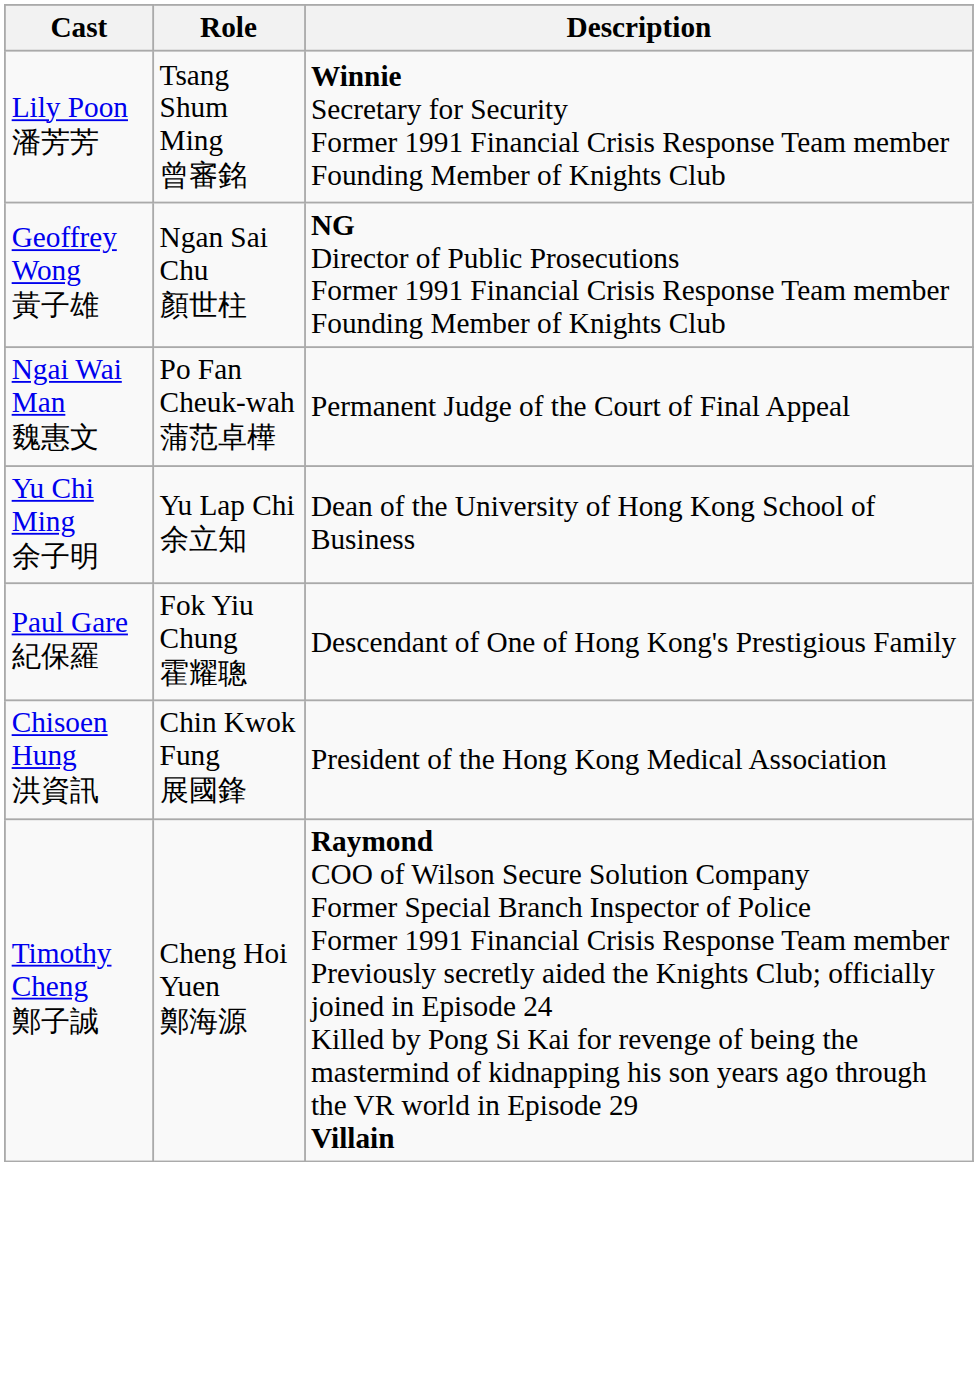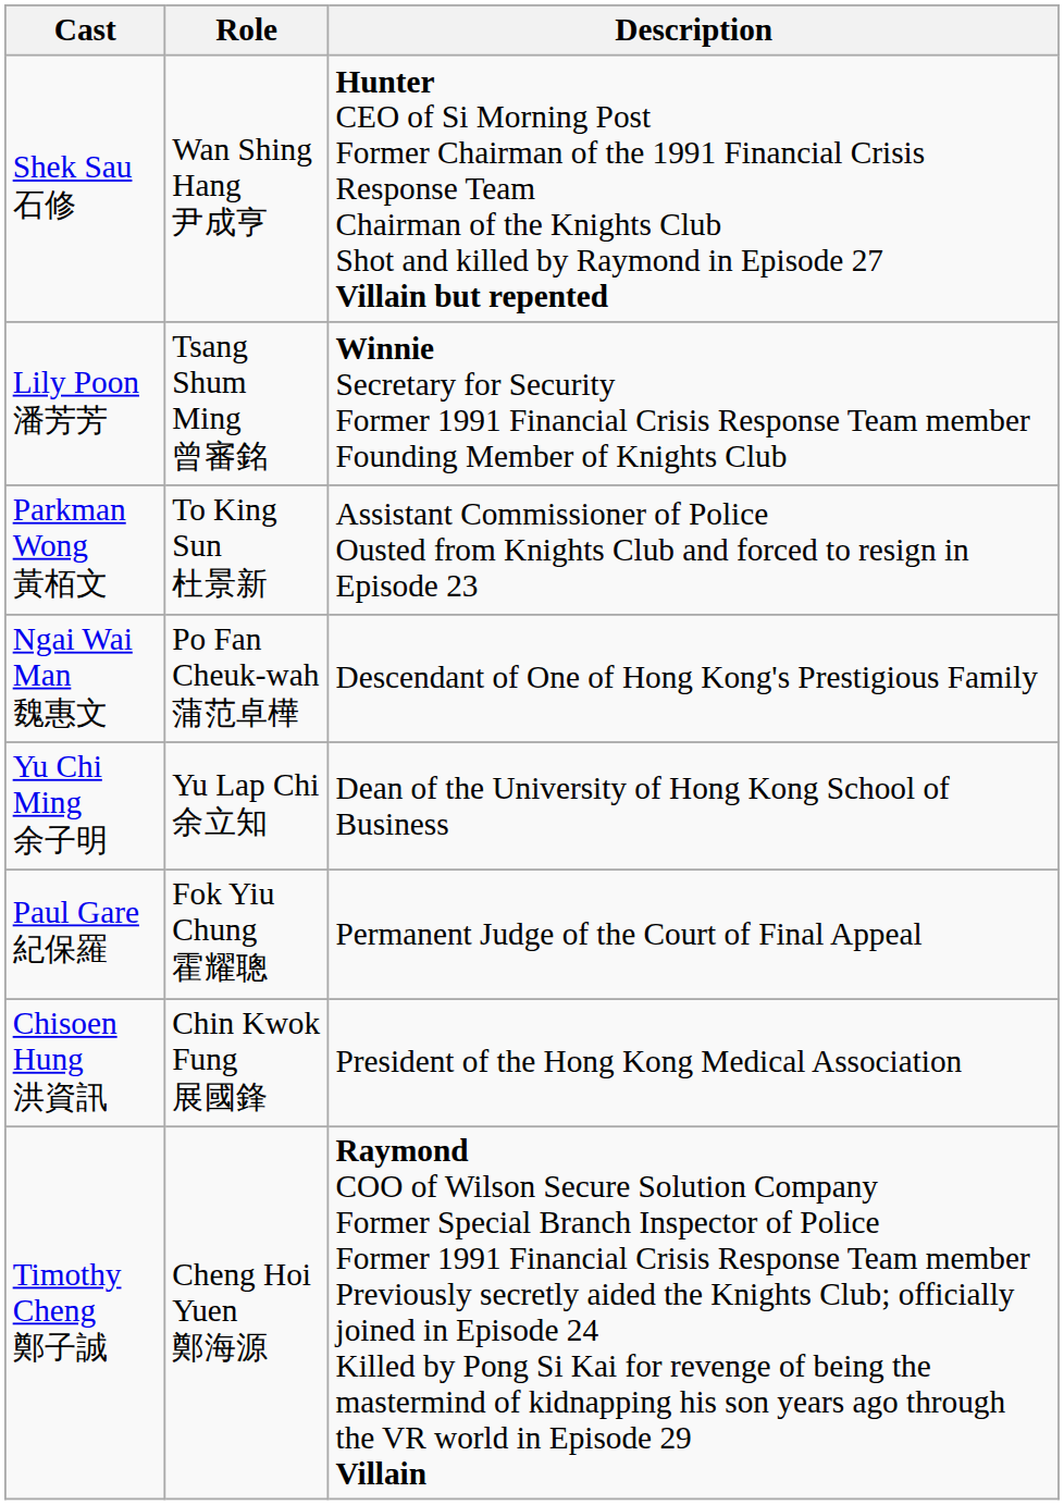+ row: Shek Sau 石修 | Wan Shing Hang 尹成亨 | Hunter CEO of Si Morning Post Former Chairman of the 1991 Financial Crisis Response Team Chairman of the Knights Club Shot and killed by Raymond in Episode 27 Villain but repented
- row: Geoffrey Wong 黃子雄 | Ngan Sai Chu 顏世柱 | NG Director of Public Prosecutions Former 1991 Financial Crisis Response Team member Founding Member of Knights Club
+ row: Parkman Wong 黃栢文 | To King Sun 杜景新 | Assistant Commissioner of Police Ousted from Knights Club and forced to resign in Episode 23
Ngai Wai Man 魏惠文 | Description: Permanent Judge of the Court of Final Appeal -> Descendant of One of Hong Kong's Prestigious Family
Paul Gare 紀保羅 | Description: Descendant of One of Hong Kong's Prestigious Family -> Permanent Judge of the Court of Final Appeal
